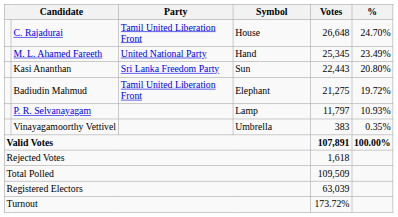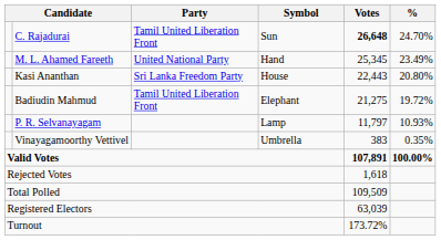C. Rajadurai | Symbol: House -> Sun
C. Rajadurai | Votes: normal -> bold
Kasi Ananthan | Symbol: Sun -> House
